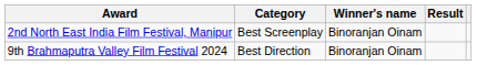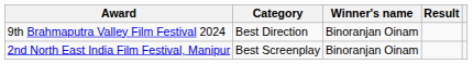rows swapped: 9th Brahmaputra Valley Film Festival 2024 <-> 2nd North East India Film Festival, Manipur
